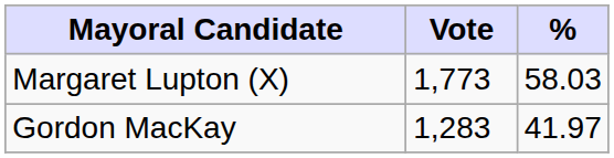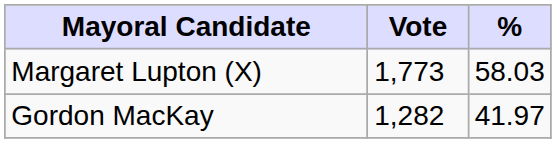Gordon MacKay | Vote: 1,283 -> 1,282
